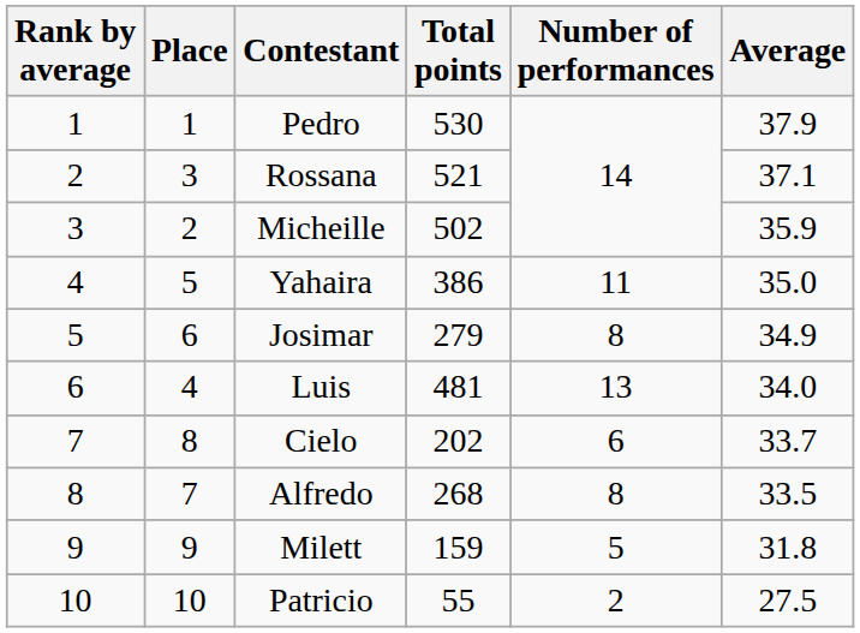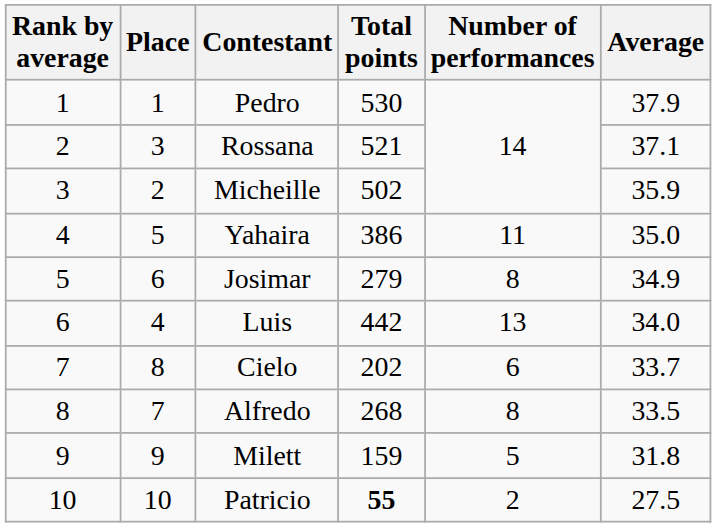Luis | Total points: 481 -> 442
Patricio | Total points: normal -> bold
